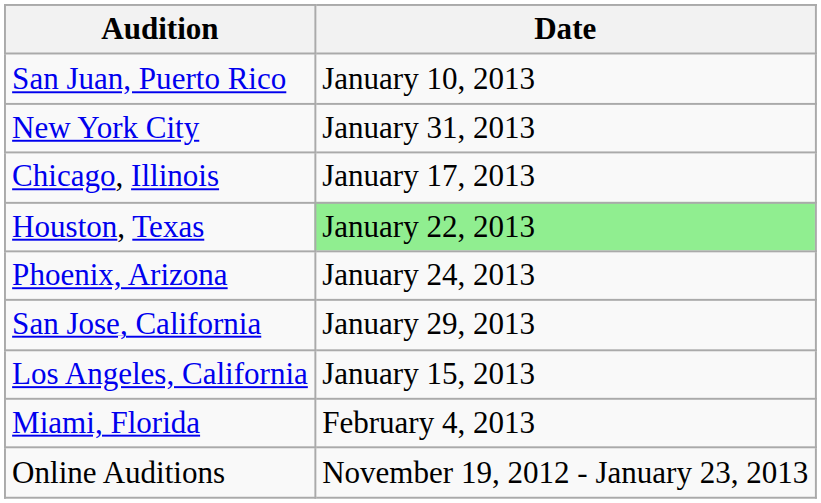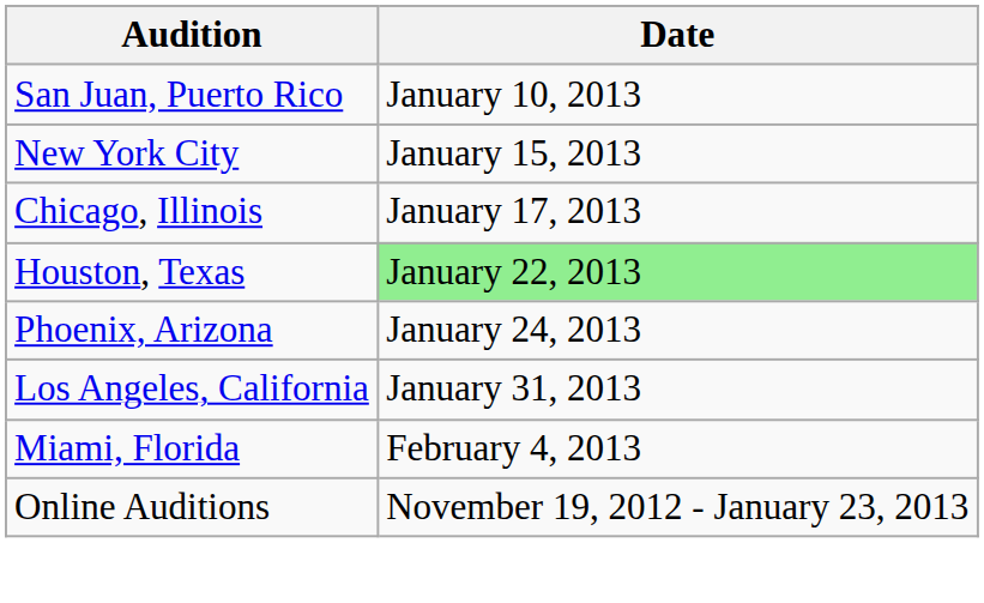New York City | Date: January 31, 2013 -> January 15, 2013
- row: San Jose, California | January 29, 2013
Los Angeles, California | Date: January 15, 2013 -> January 31, 2013
